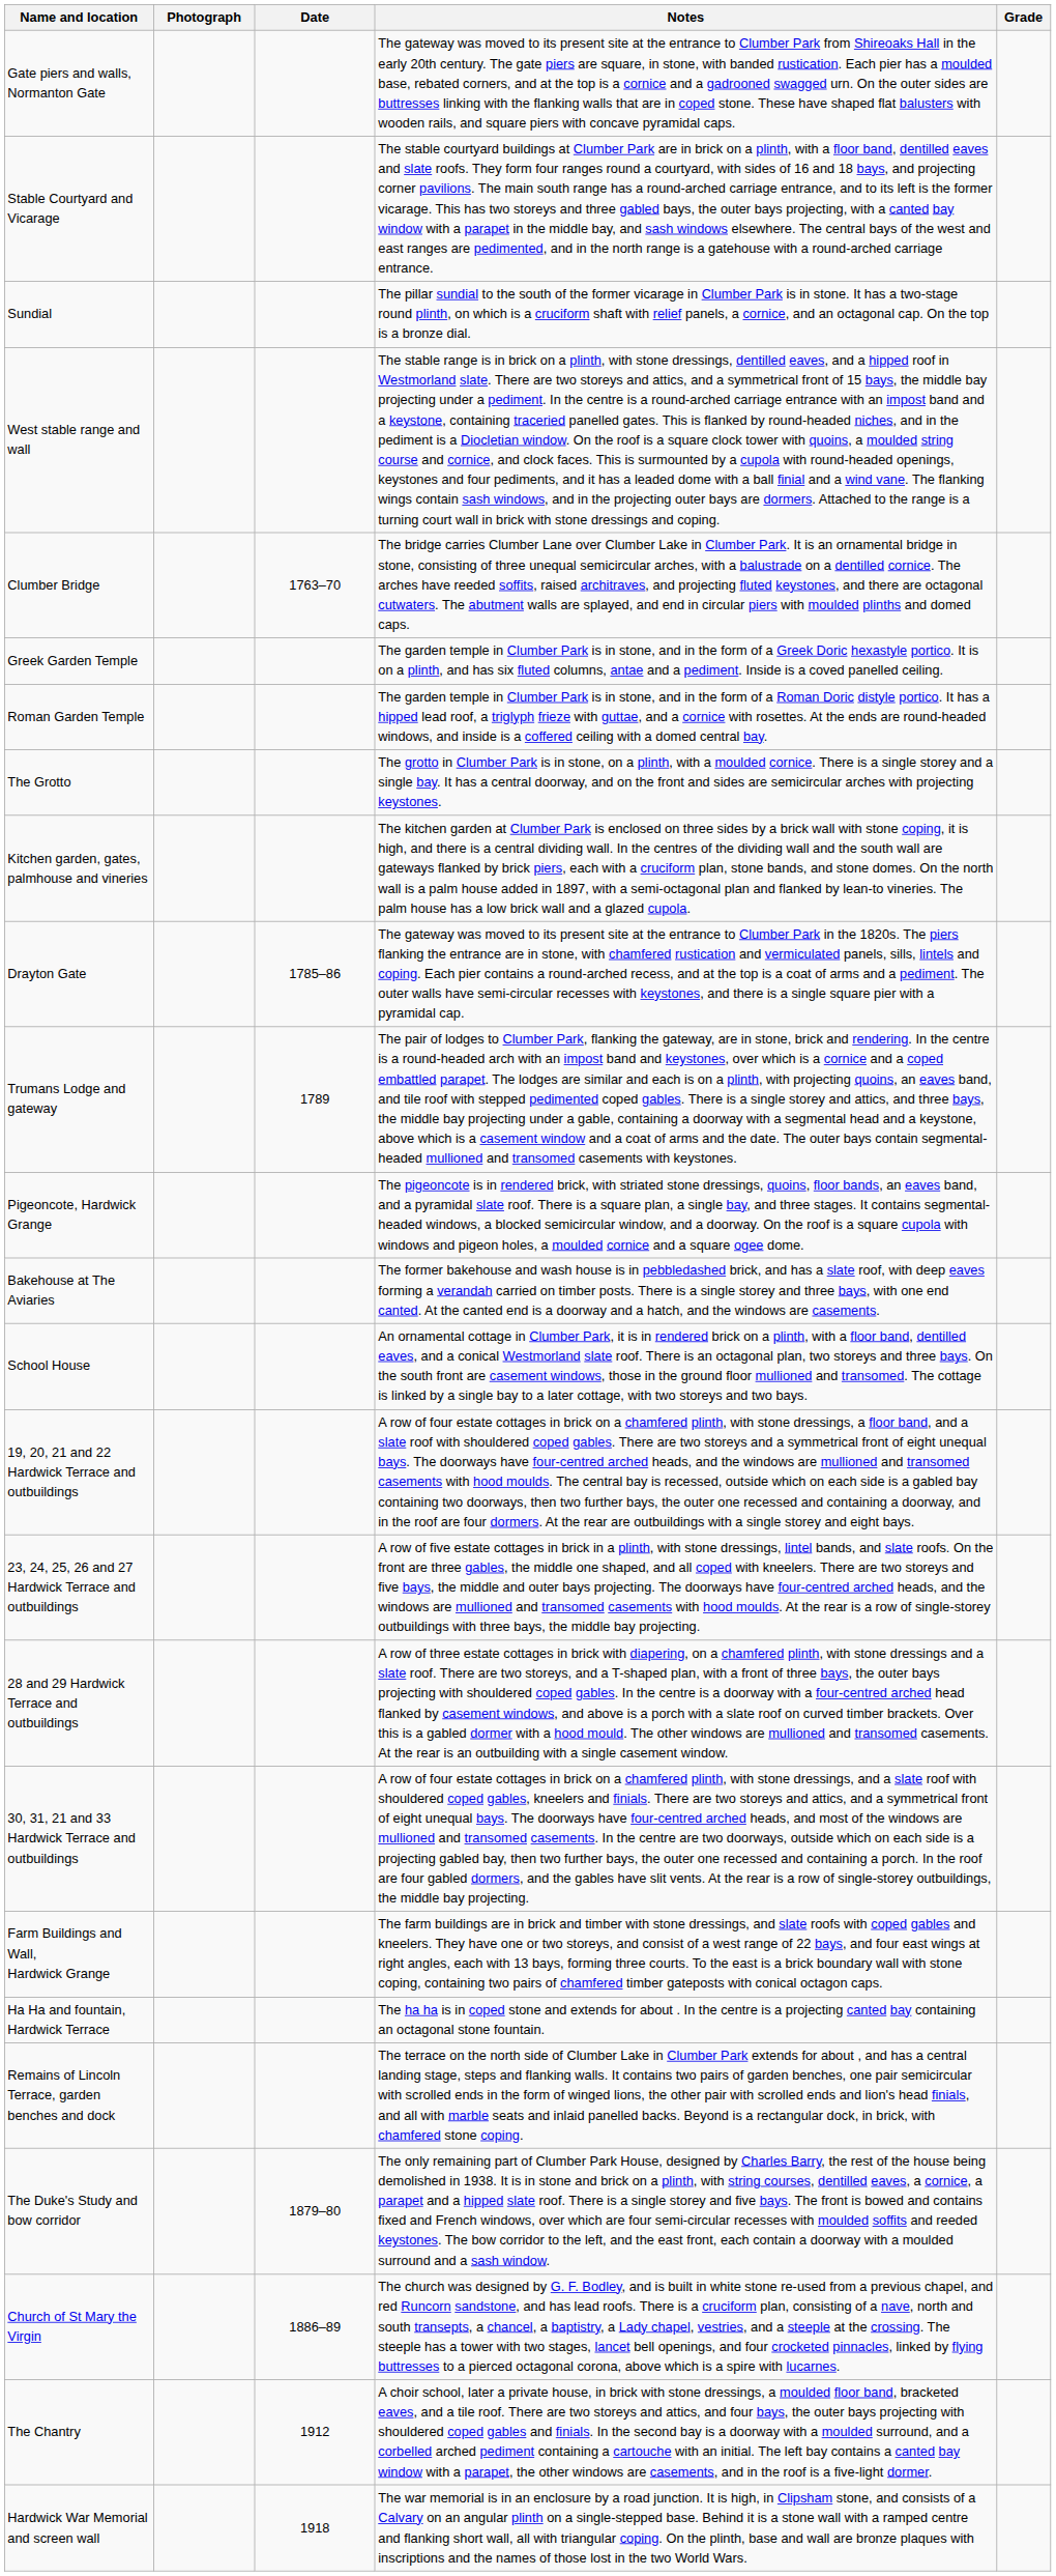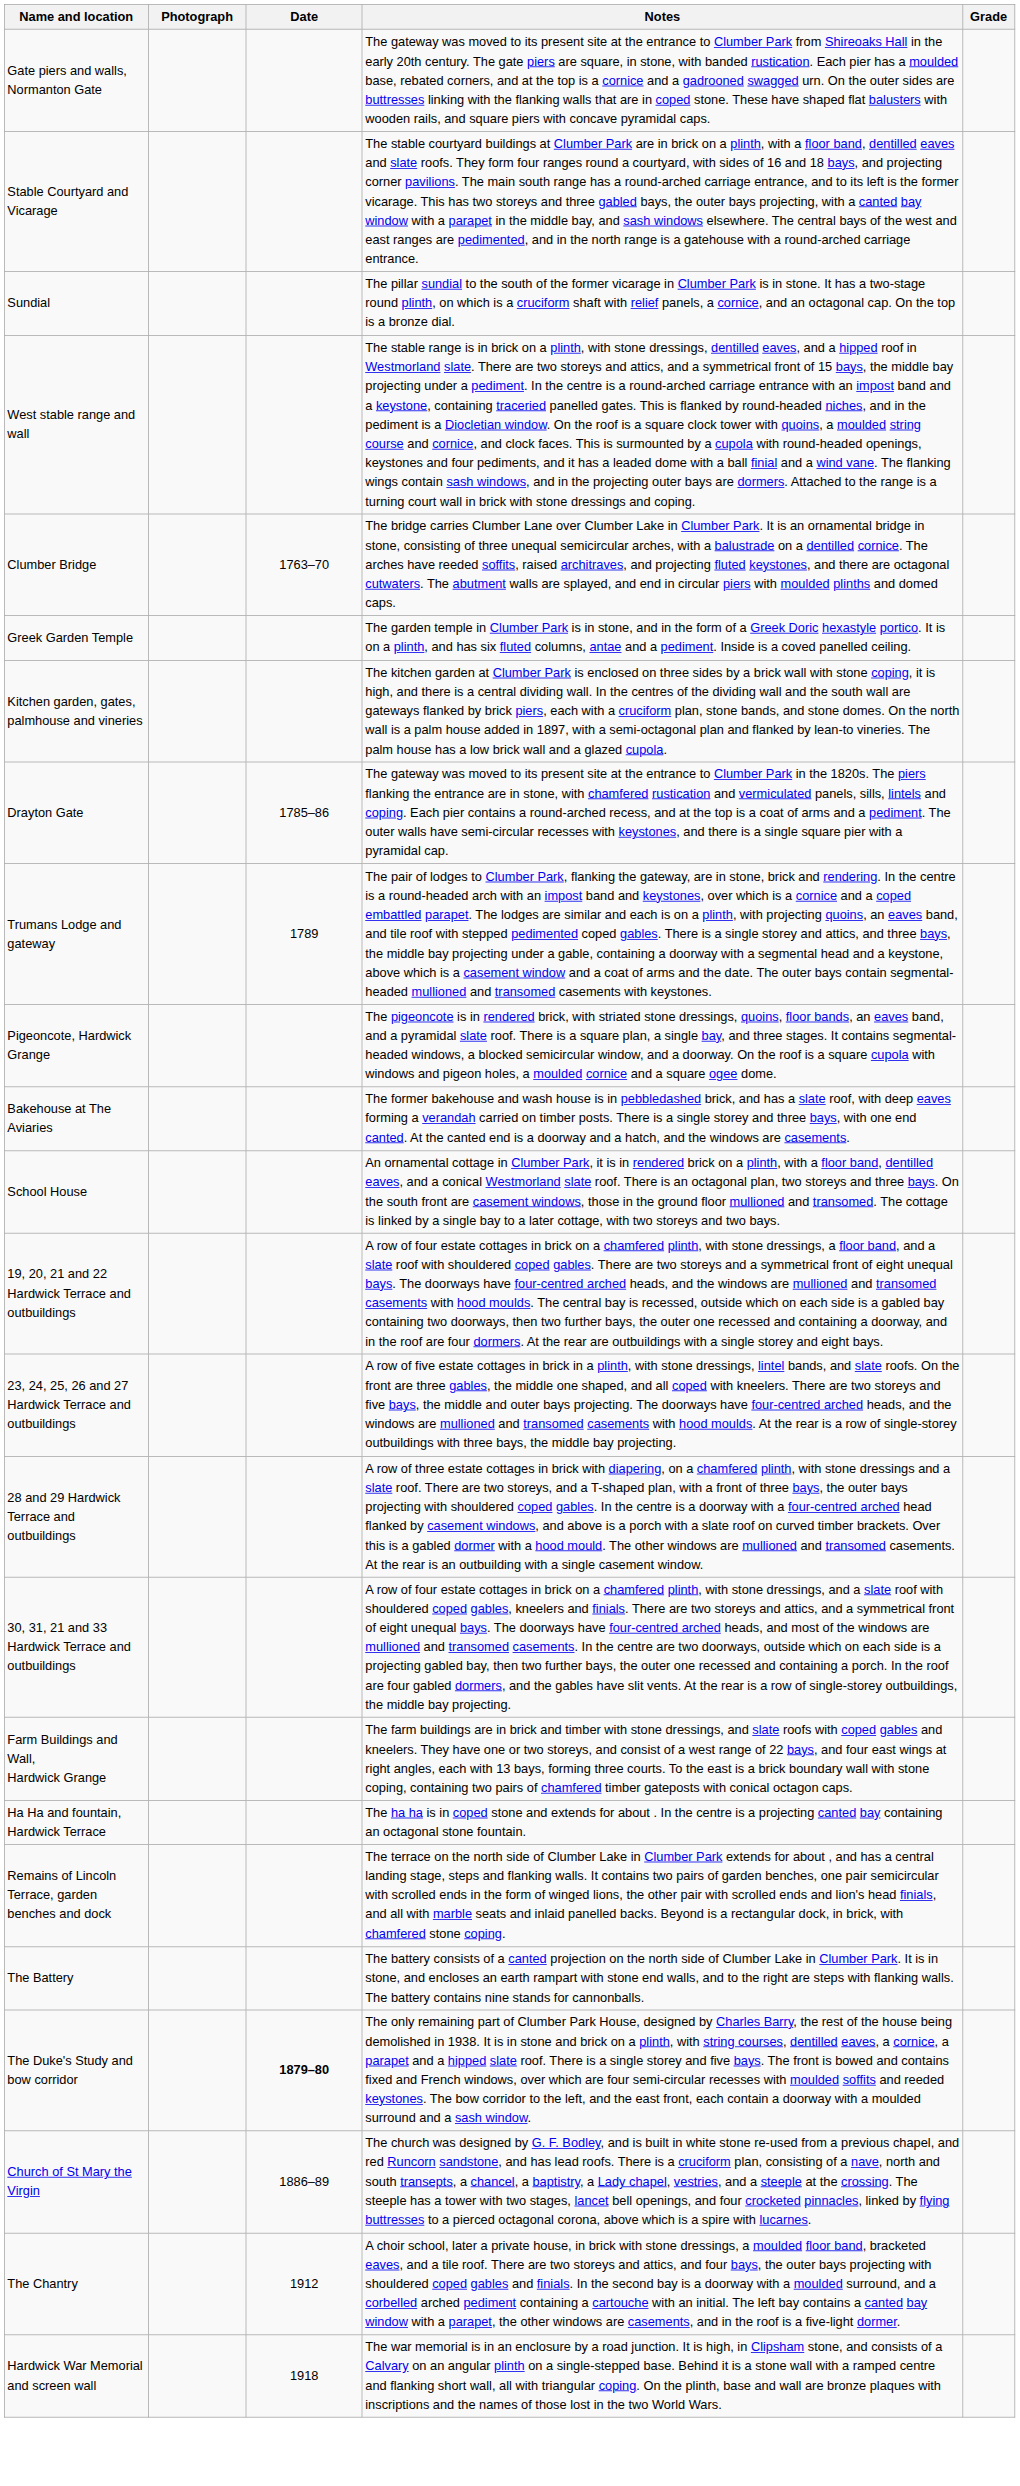- row: Roman Garden Temple | The garden temple in Clumber Park is in stone, and in the form of a Roman Doric distyle portico. It has a hipped lead roof, a triglyph frieze with guttae, and a cornice with rosettes. At the ends are round-headed windows, and inside is a coffered ceiling with a domed central bay.
- row: The Grotto | The grotto in Clumber Park is in stone, on a plinth, with a moulded cornice. There is a single storey and a single bay. It has a central doorway, and on the front and sides are semicircular arches with projecting keystones.
+ row: The Battery | The battery consists of a canted projection on the north side of Clumber Lake in Clumber Park. It is in stone, and encloses an earth rampart with stone end walls, and to the right are steps with flanking walls. The battery contains nine stands for cannonballs.
The Duke's Study and bow corridor | Date: normal -> bold
